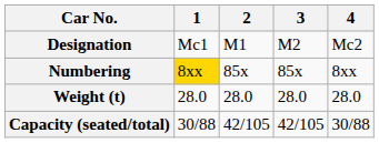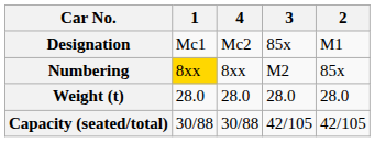columns swapped: 2 <-> 4
Designation | 3: M2 -> 85x
Numbering | 3: 85x -> M2
